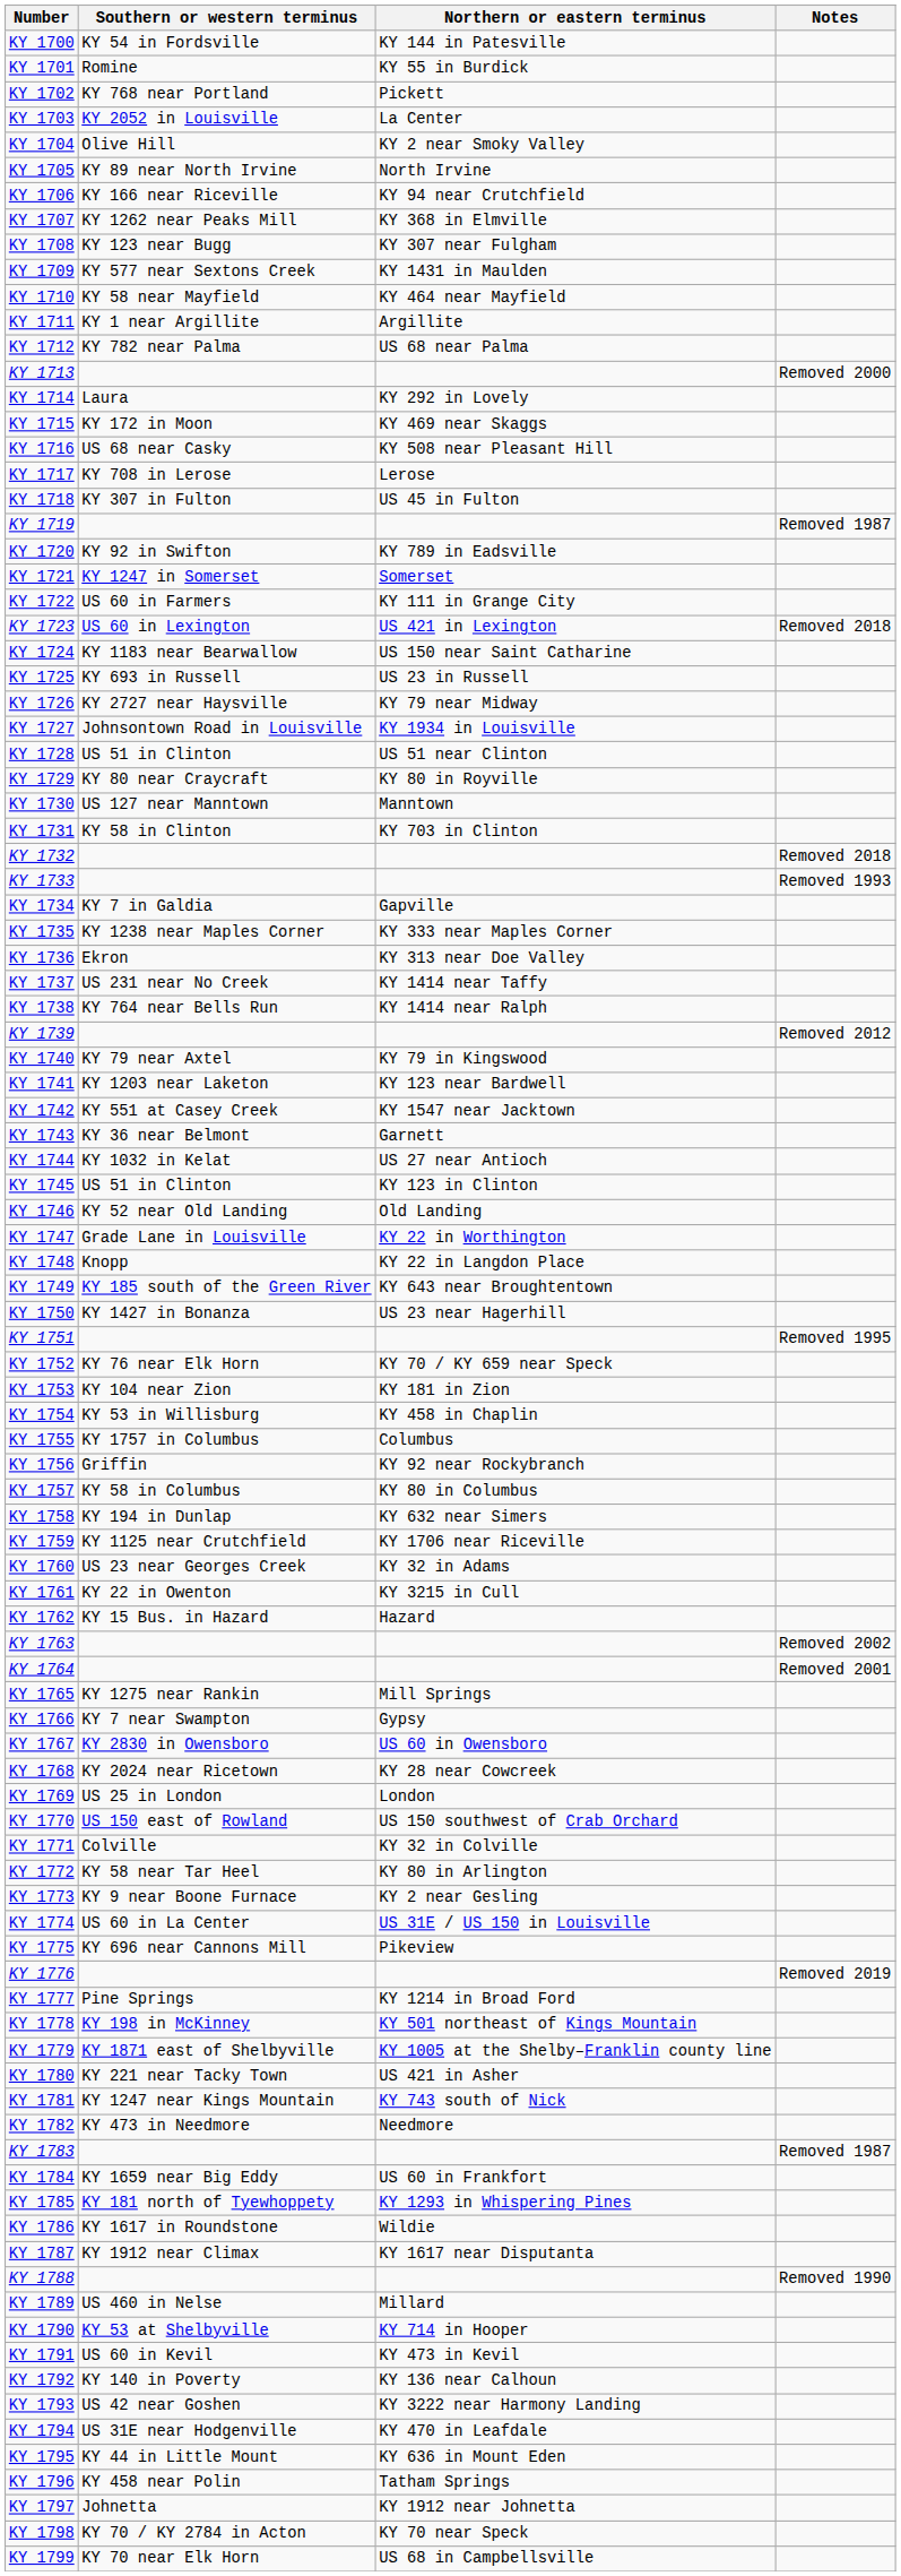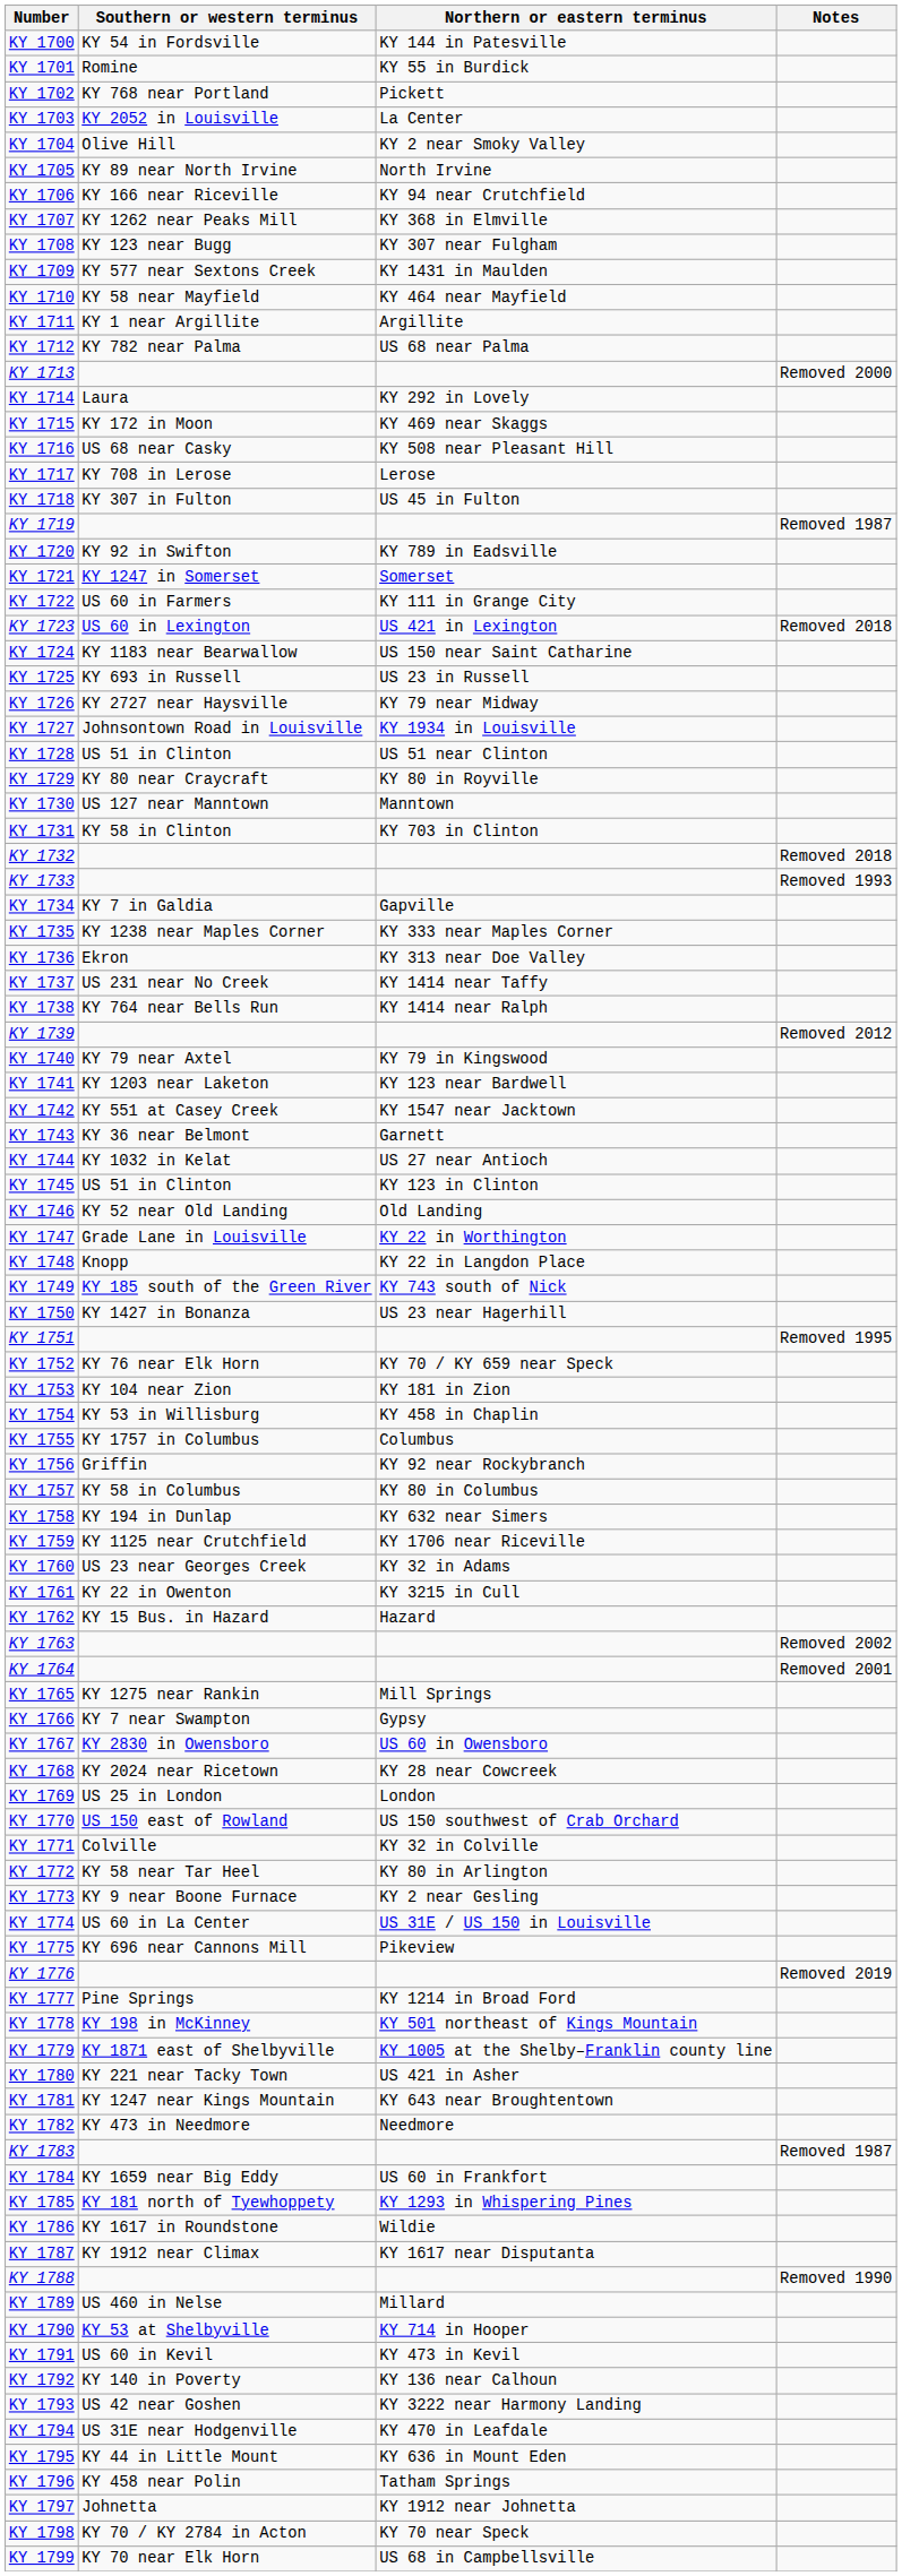KY 1749 | Northern or eastern terminus: KY 643 near Broughtentown -> KY 743 south of Nick
KY 1781 | Northern or eastern terminus: KY 743 south of Nick -> KY 643 near Broughtentown
